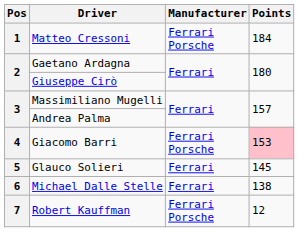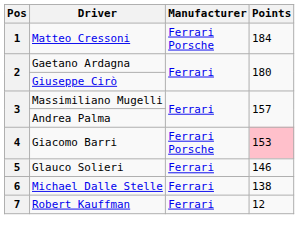Glauco Solieri | Points: 145 -> 146
Robert Kauffman | Manufacturer: Ferrari Porsche -> Ferrari
